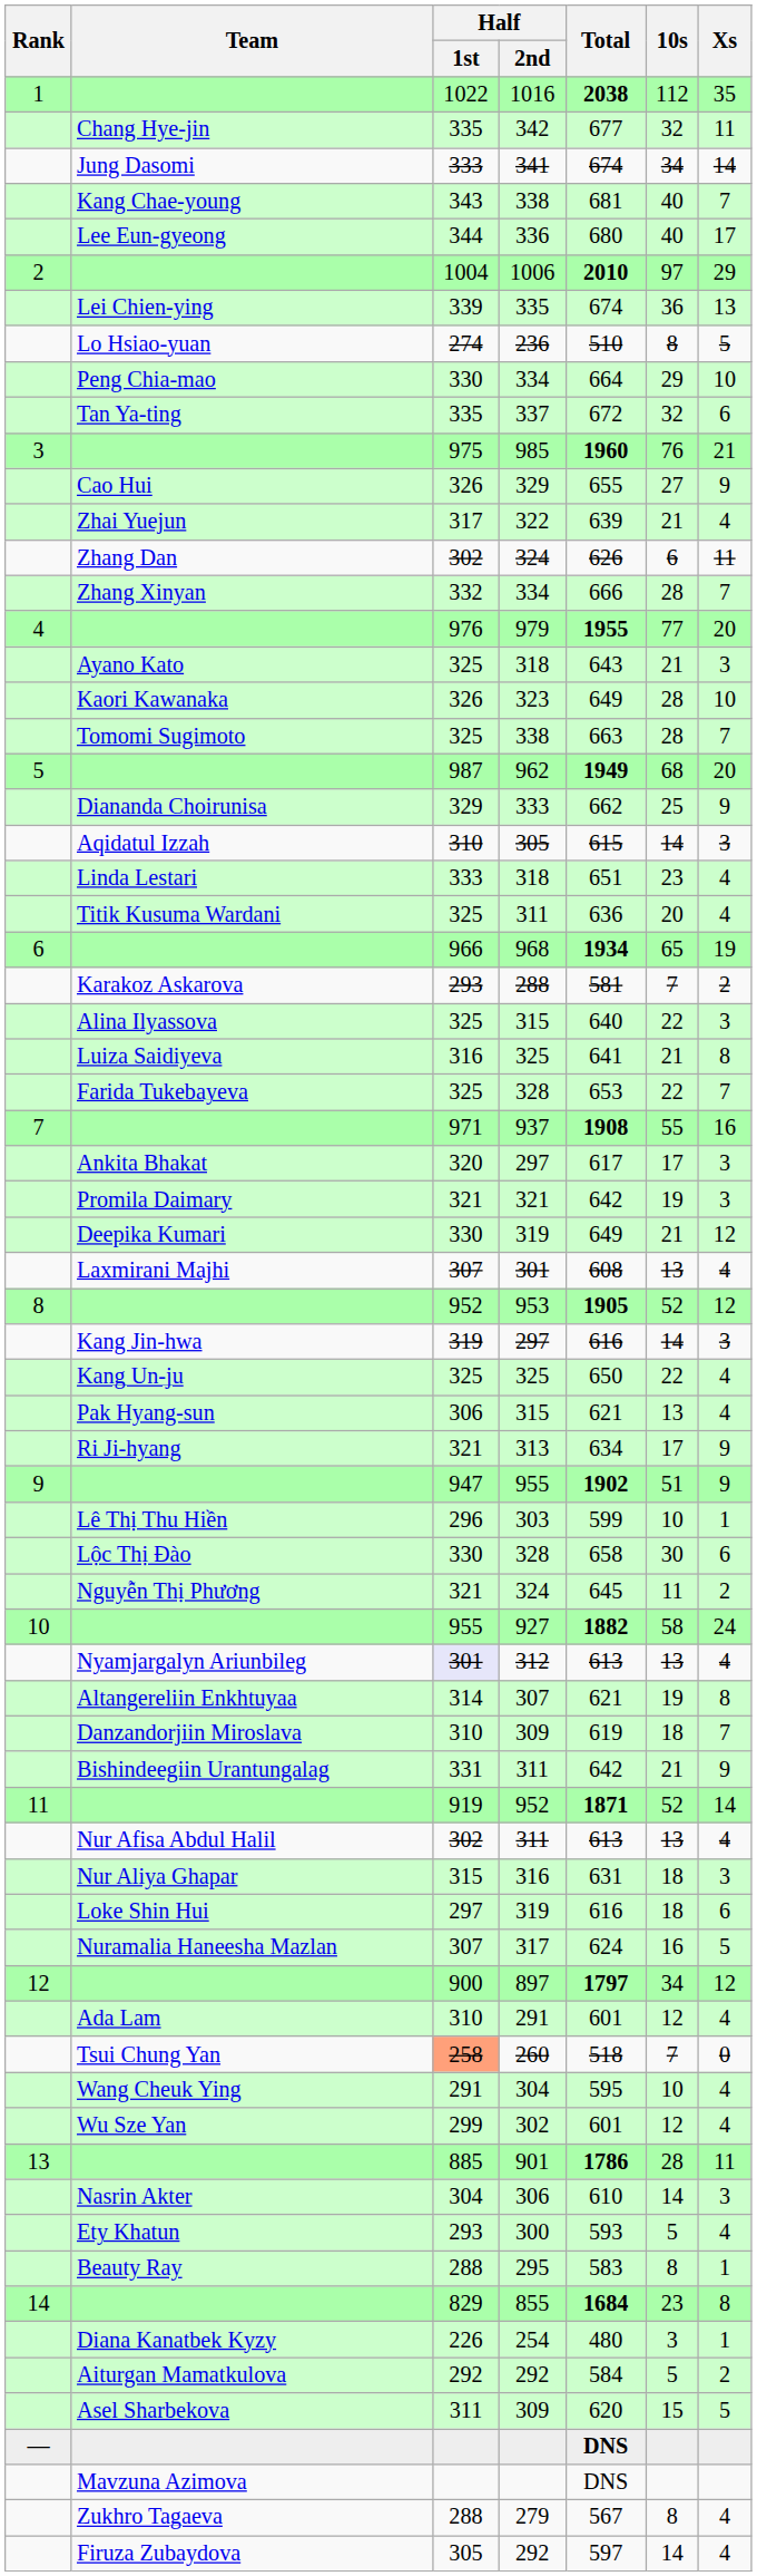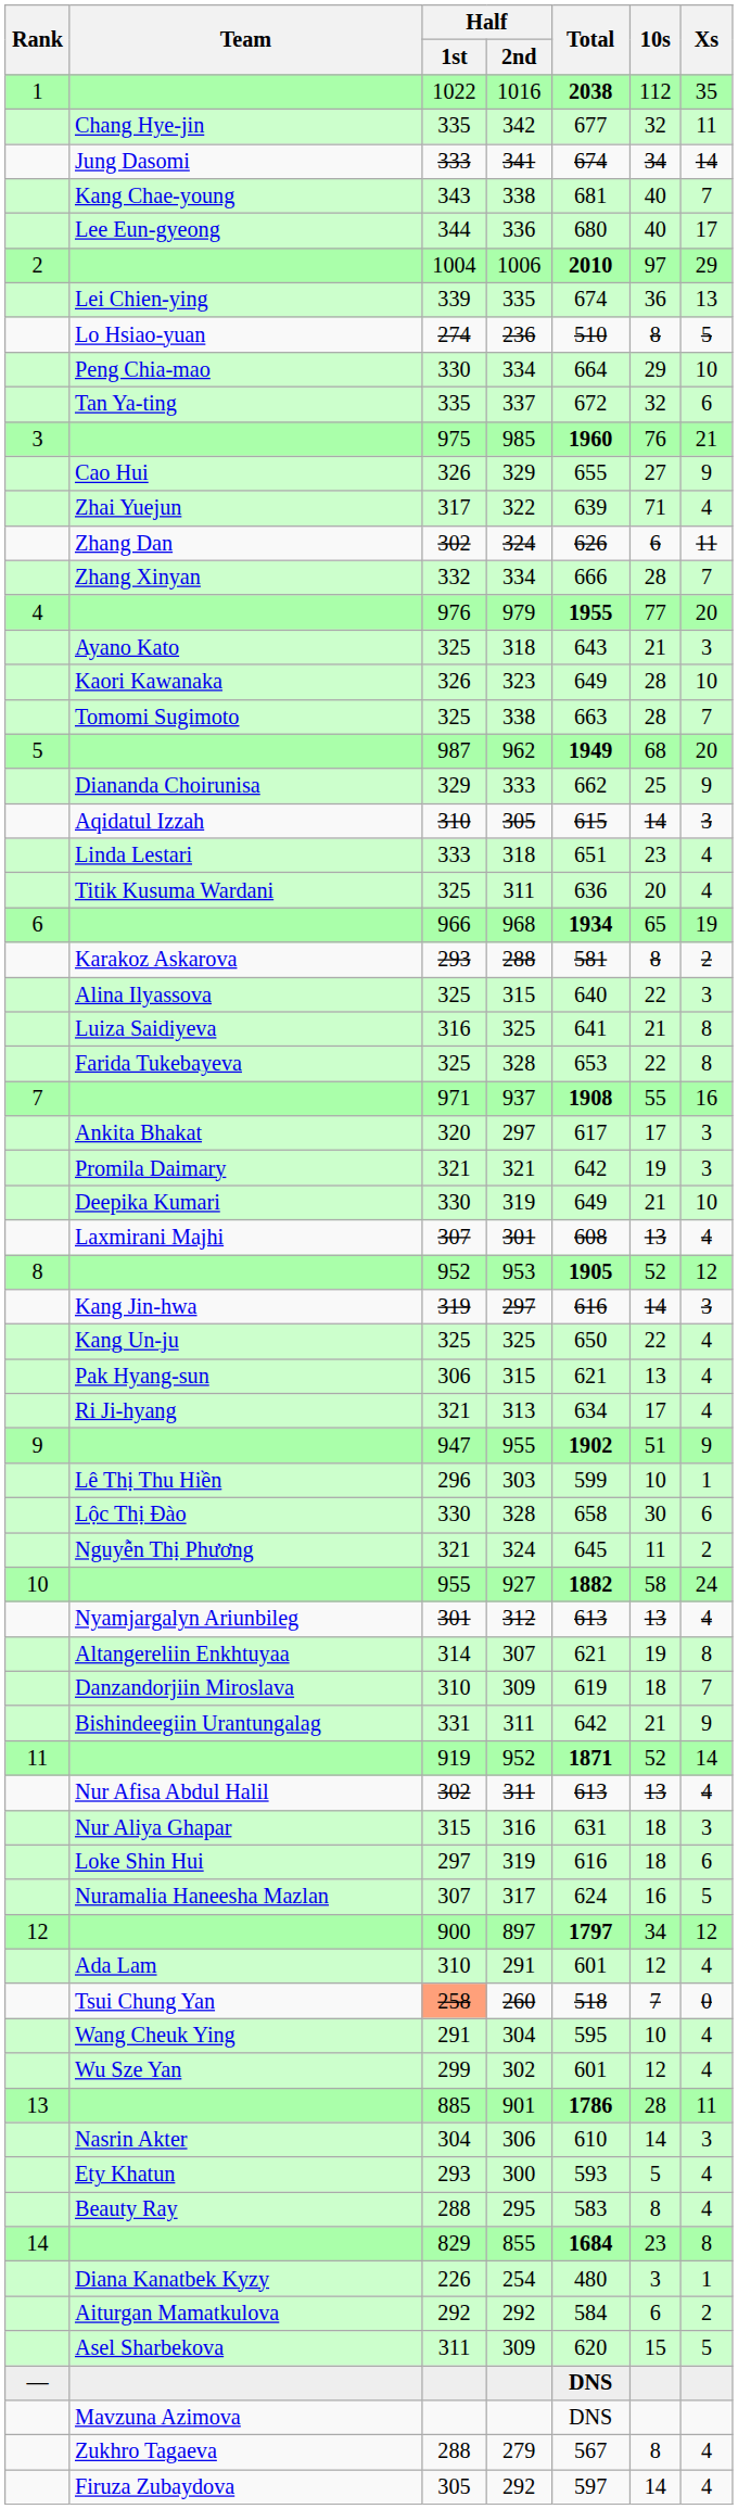Zhai Yuejun | 10s: 21 -> 71
Karakoz Askarova | 10s: 7 -> 8
Farida Tukebayeva | Xs: 7 -> 8
Deepika Kumari | Xs: 12 -> 10
Ri Ji-hyang | Xs: 9 -> 4
Nyamjargalyn Ariunbileg | Half / 1st: lavender background -> no background
Beauty Ray | Xs: 1 -> 4
Aiturgan Mamatkulova | 10s: 5 -> 6
